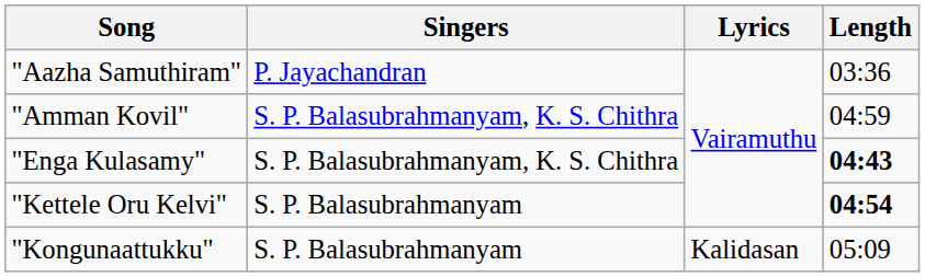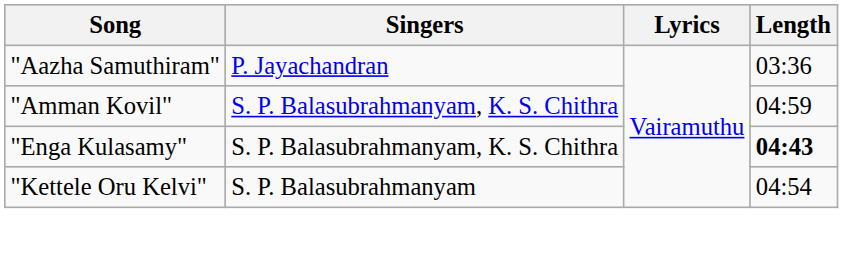"Kettele Oru Kelvi" | Length: bold -> normal
- row: "Kongunaattukku" | S. P. Balasubrahmanyam | Kalidasan | 05:09
